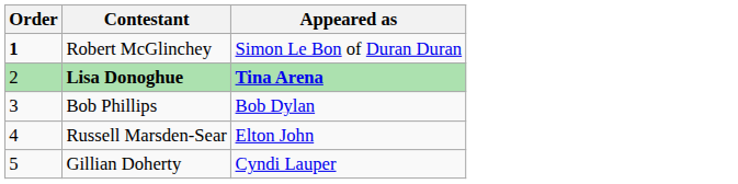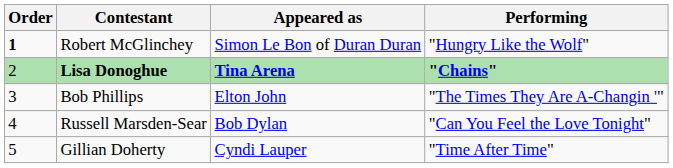+ column: Performing | "Hungry Like the Wolf" | "Chains" | "The Times They Are A-Changin '" | "Can You Feel the Love Tonight" | "Time After Time"
Bob Phillips | Appeared as: Bob Dylan -> Elton John
Russell Marsden-Sear | Appeared as: Elton John -> Bob Dylan
